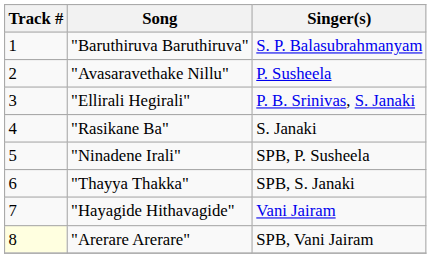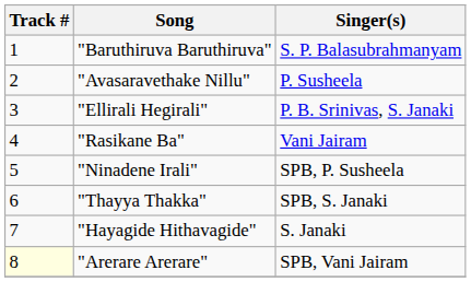"Rasikane Ba" | Singer(s): S. Janaki -> Vani Jairam
"Hayagide Hithavagide" | Singer(s): Vani Jairam -> S. Janaki
